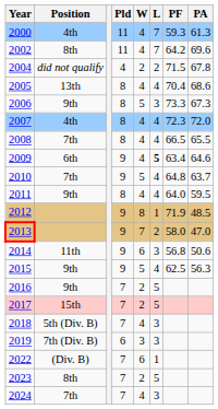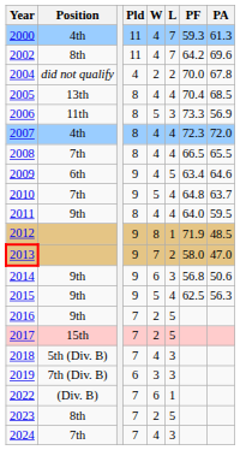2004 | PF: 71.5 -> 70.0
2005 | PA: 68.6 -> 68.5
2006 | Position: 9th -> 11th
2006 | PA: 67.3 -> 56.9
2009 | L: bold -> normal
2014 | Position: 11th -> 9th
